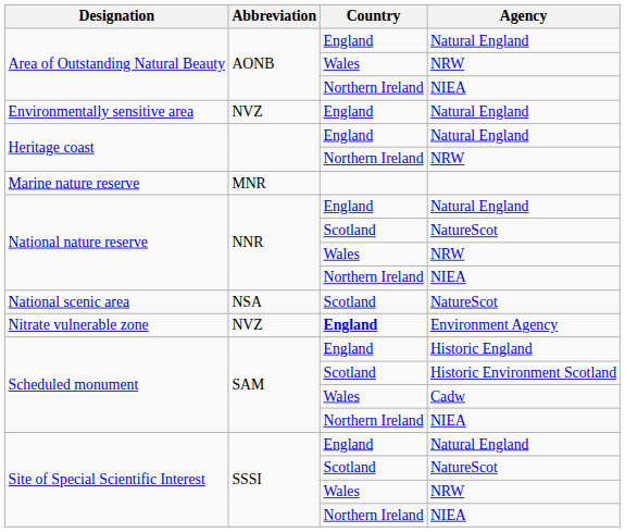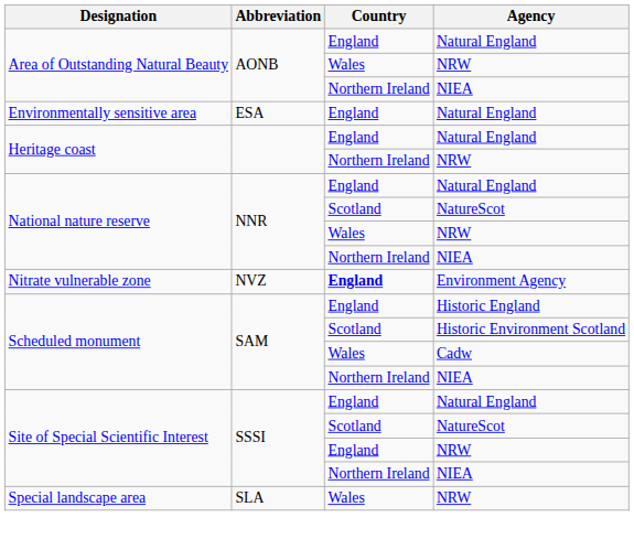Environmentally sensitive area | Abbreviation: NVZ -> ESA
- row: Marine nature reserve | MNR
- row: National scenic area | NSA | Scotland | NatureScot
Site of Special Scientific Interest / NRW | Country: Wales -> England
+ row: Special landscape area | SLA | Wales | NRW
